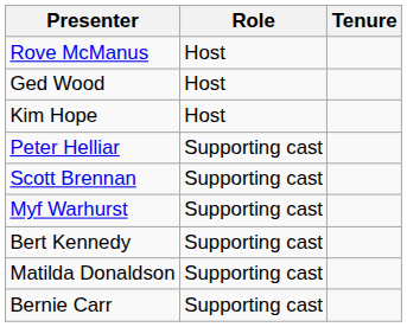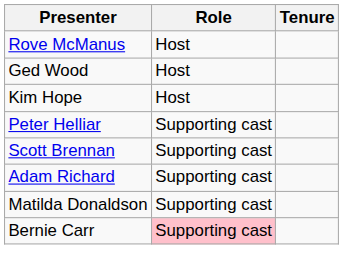+ row: Adam Richard | Supporting cast
- row: Myf Warhurst | Supporting cast
- row: Bert Kennedy | Supporting cast
Bernie Carr | Role: no background -> pink background
